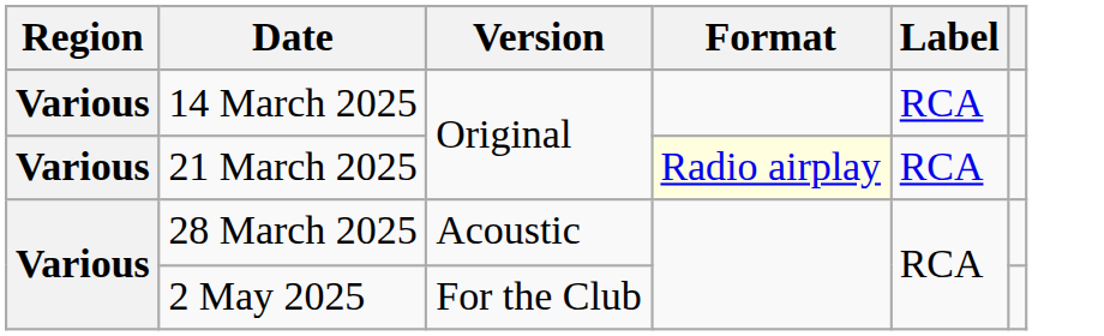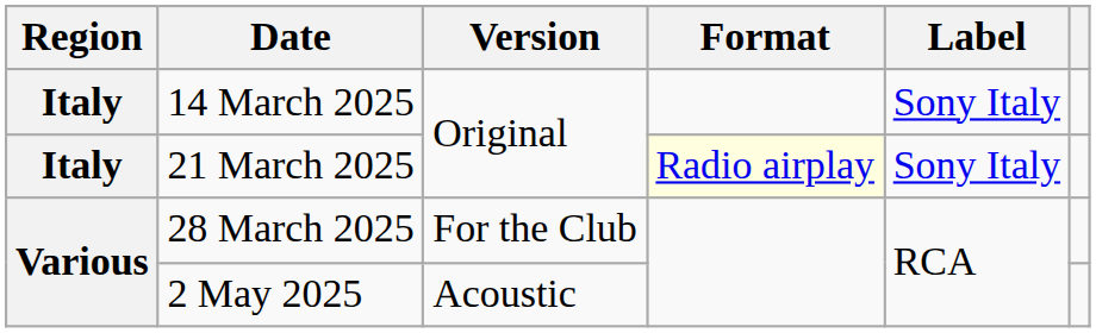14 March 2025 | Region: Various -> Italy
14 March 2025 | Label: RCA -> Sony Italy
21 March 2025 | Region: Various -> Italy
21 March 2025 | Label: RCA -> Sony Italy
28 March 2025 | Version: Acoustic -> For the Club
2 May 2025 | Version: For the Club -> Acoustic
